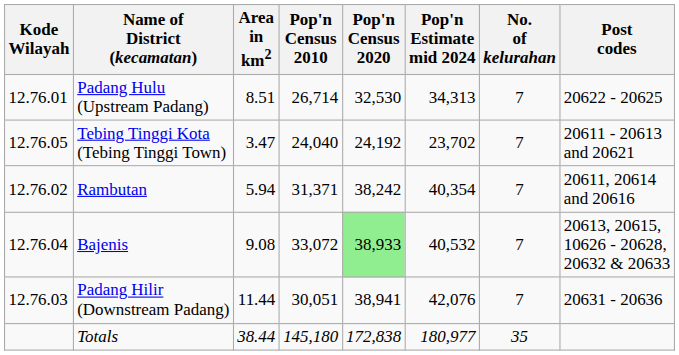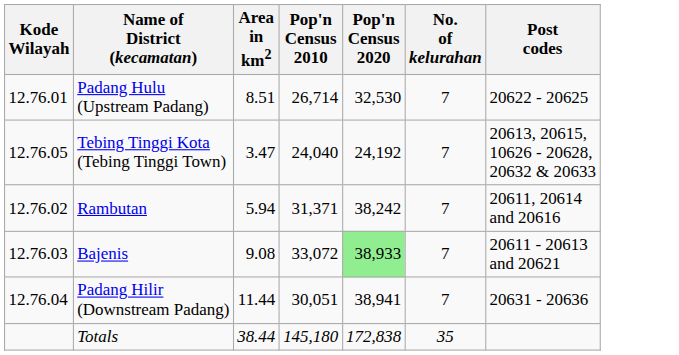- column: Pop'n Estimate mid 2024 | 34,313 | 23,702 | 40,354 | 40,532 | 42,076 | 180,977
Tebing Tinggi Kota (Tebing Tinggi Town) | Post codes: 20611 - 20613 and 20621 -> 20613, 20615, 10626 - 20628, 20632 & 20633
Bajenis | Kode Wilayah: 12.76.04 -> 12.76.03
Bajenis | Post codes: 20613, 20615, 10626 - 20628, 20632 & 20633 -> 20611 - 20613 and 20621
Padang Hilir (Downstream Padang) | Kode Wilayah: 12.76.03 -> 12.76.04
